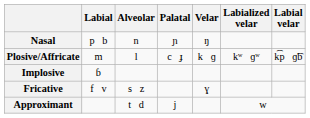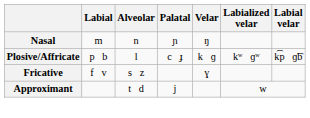Nasal | Labial: p b -> m
Plosive/Affricate | Labial: m -> p b
- row: Implosive | ɓ
